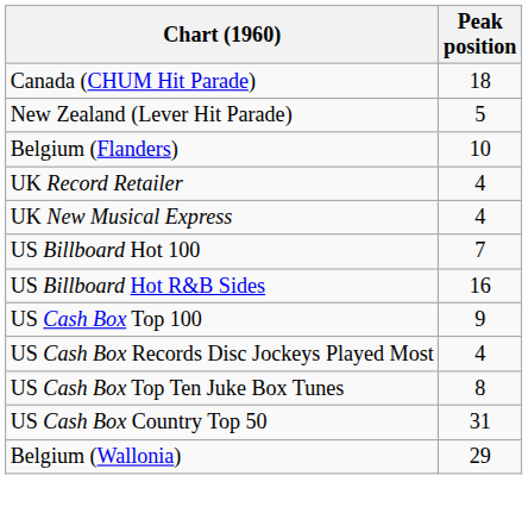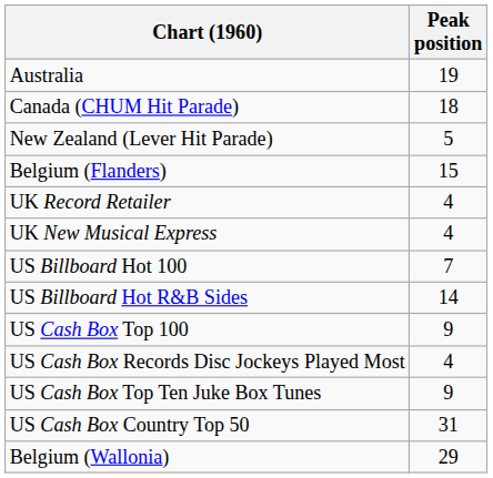+ row: Australia | 19
Belgium (Flanders) | Peak position: 10 -> 15
US Billboard Hot R&B Sides | Peak position: 16 -> 14
US Cash Box Top Ten Juke Box Tunes | Peak position: 8 -> 9
